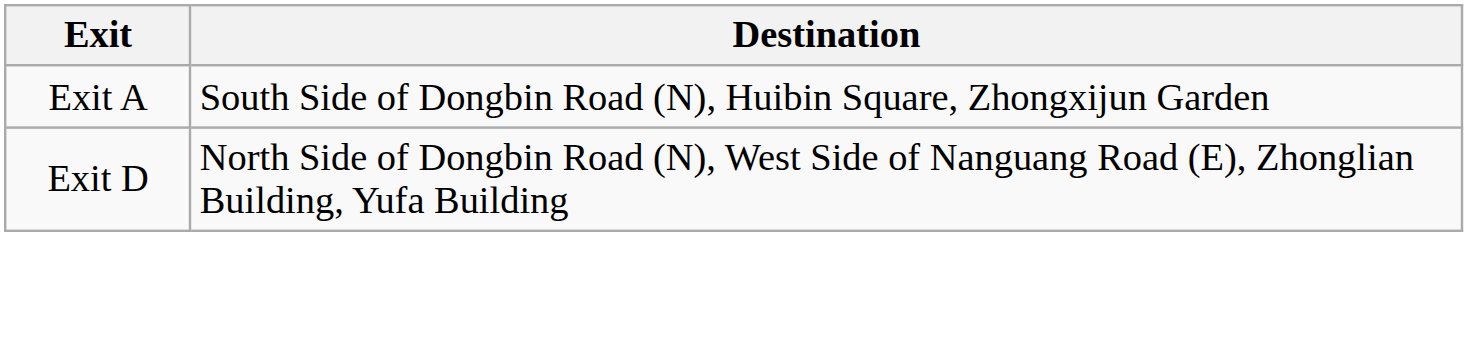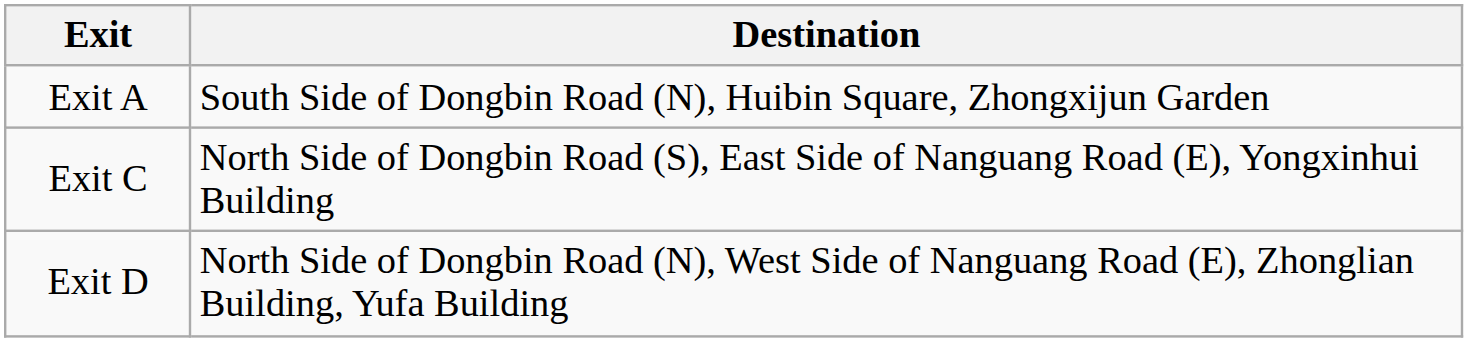+ row: Exit C | North Side of Dongbin Road (S), East Side of Nanguang Road (E), Yongxinhui Building
